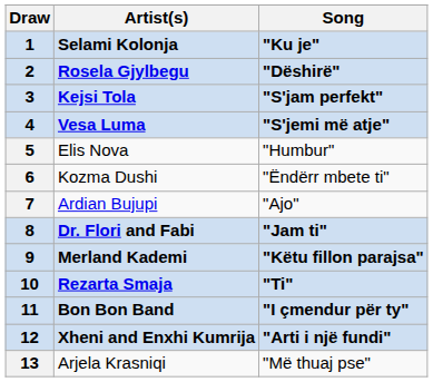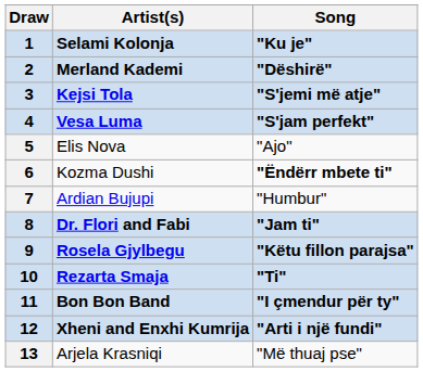2 | Artist(s): Rosela Gjylbegu -> Merland Kademi
3 | Song: "S'jam perfekt" -> "S'jemi më atje"
4 | Song: "S'jemi më atje" -> "S'jam perfekt"
5 | Song: "Humbur" -> "Ajo"
6 | Song: normal -> bold
7 | Song: "Ajo" -> "Humbur"
9 | Artist(s): Merland Kademi -> Rosela Gjylbegu
